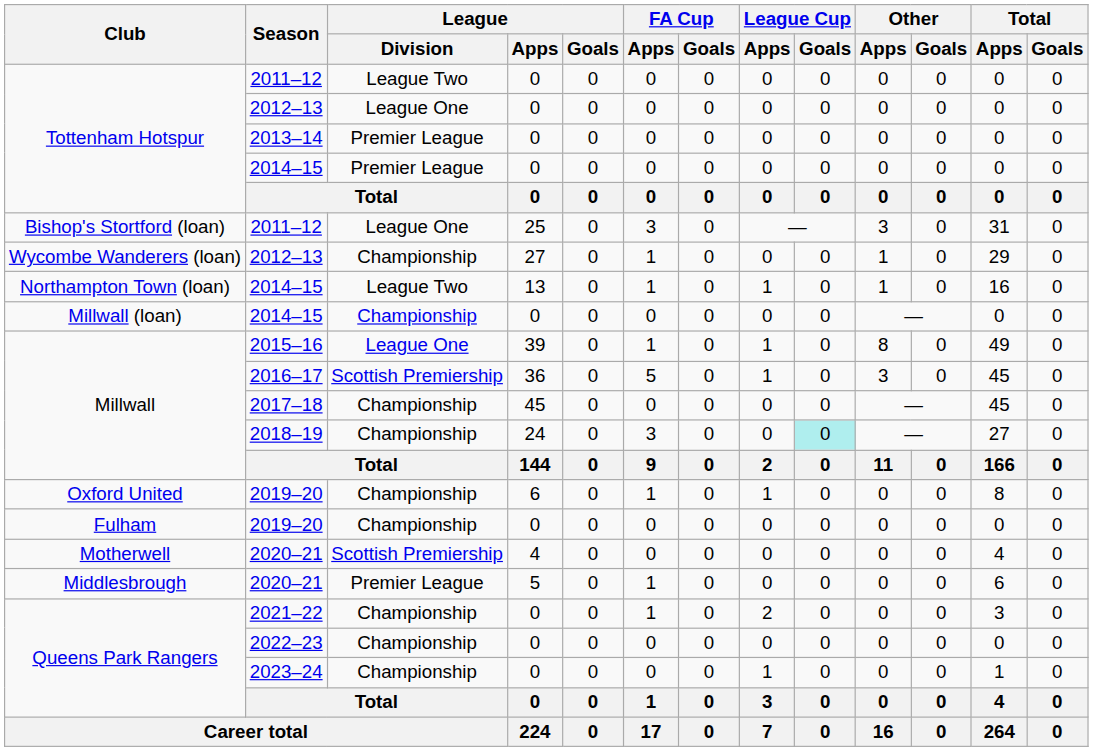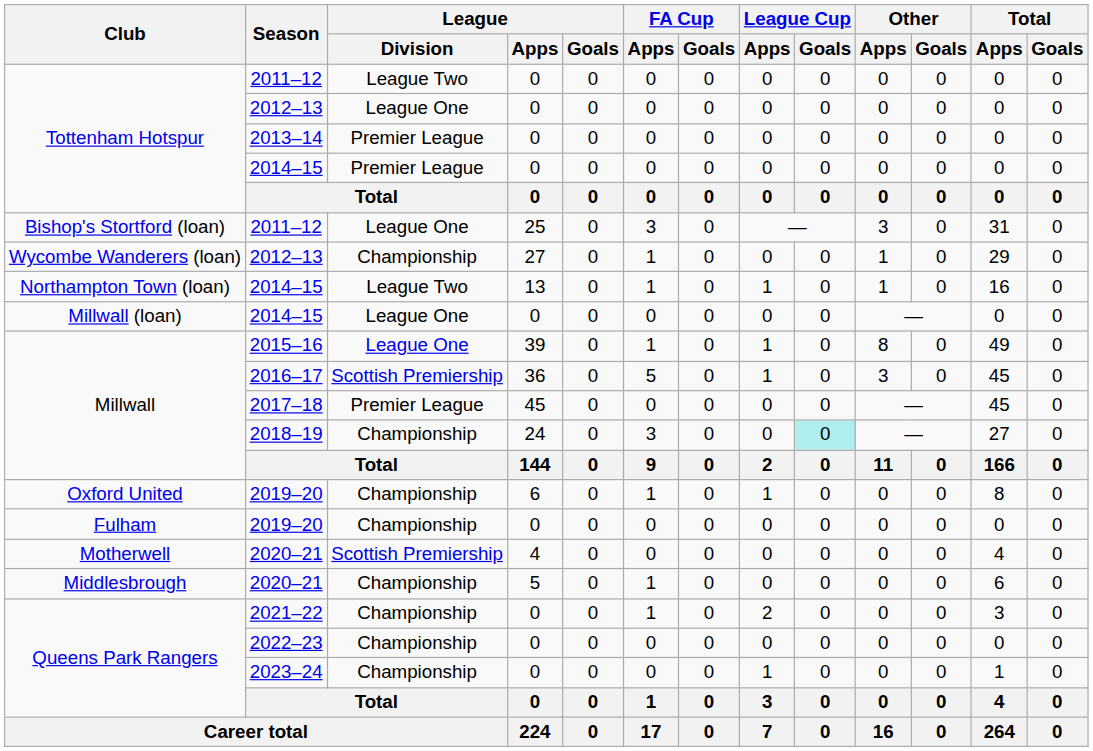Millwall (loan) / 2014–15 | League / Division: Championship -> League One
2017–18 | League / Division: Championship -> Premier League
Middlesbrough / 2020–21 | League / Division: Premier League -> Championship
